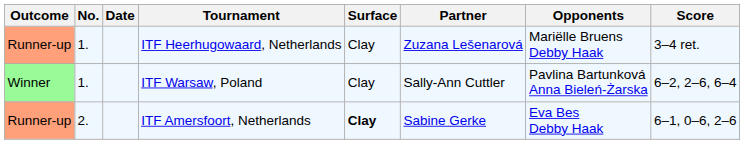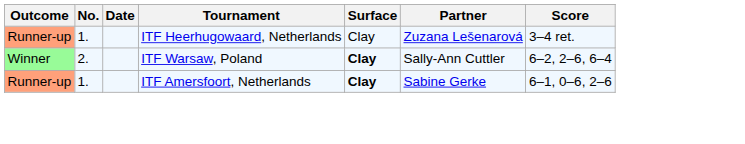- column: Opponents | Mariëlle Bruens Debby Haak | Pavlina Bartunková Anna Bieleń-Żarska | Eva Bes Debby Haak
ITF Warsaw, Poland | No.: 1. -> 2.
ITF Warsaw, Poland | Surface: normal -> bold
ITF Amersfoort, Netherlands | No.: 2. -> 1.
